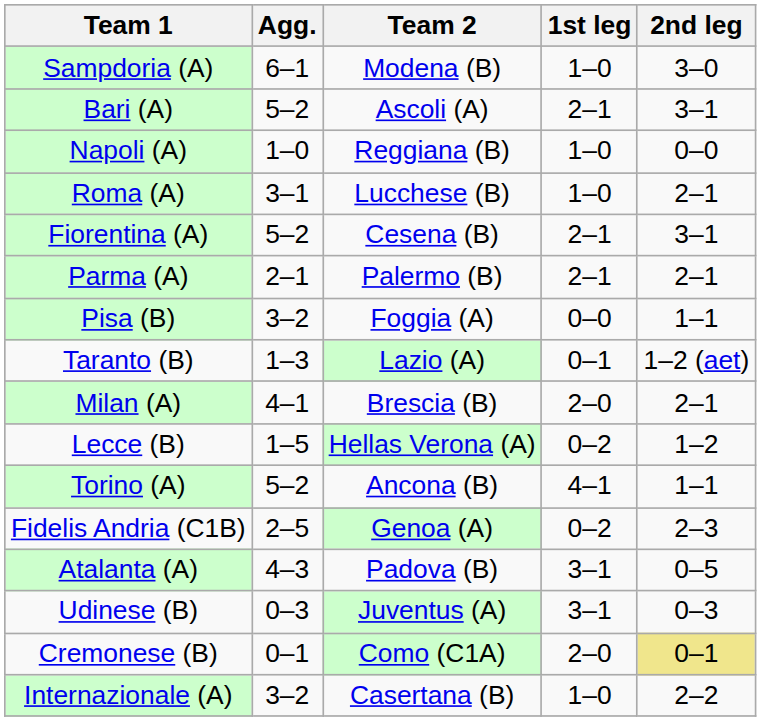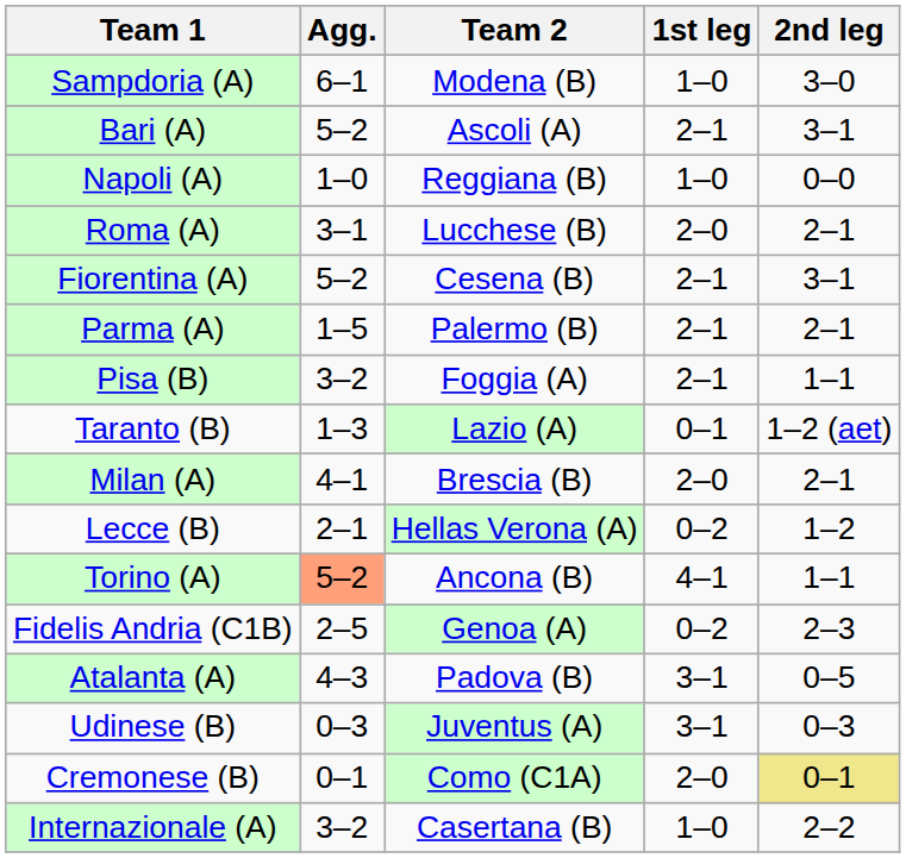Roma (A) | 1st leg: 1–0 -> 2–0
Parma (A) | Agg.: 2–1 -> 1–5
Pisa (B) | 1st leg: 0–0 -> 2–1
Lecce (B) | Agg.: 1–5 -> 2–1
Torino (A) | Agg.: no background -> lightsalmon background
